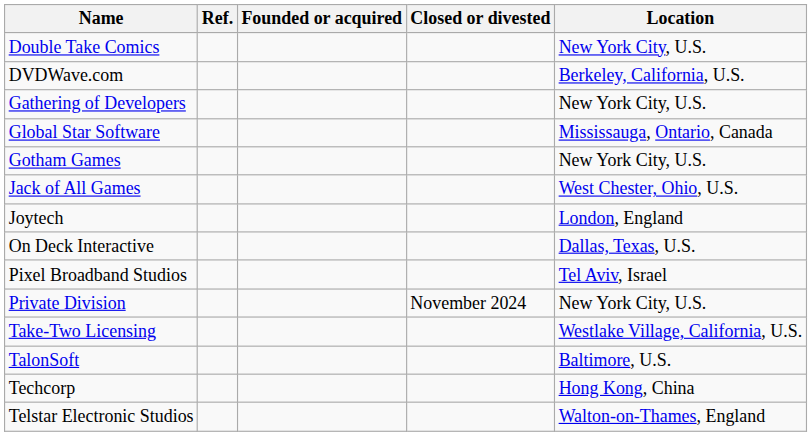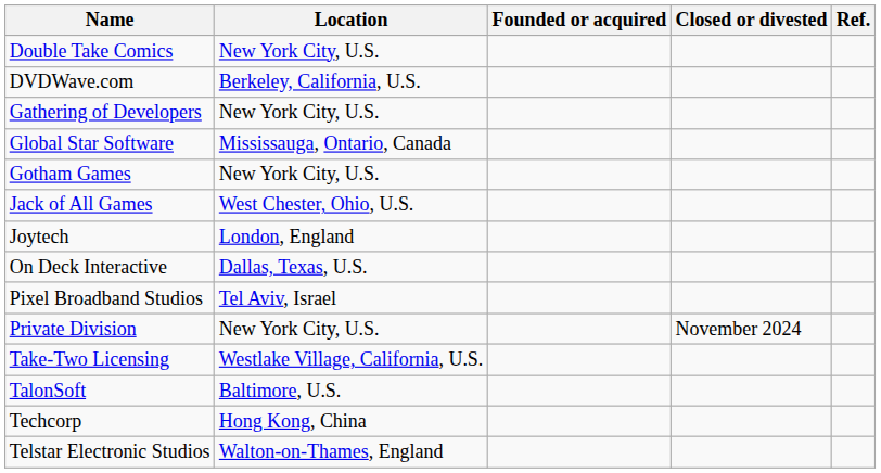columns swapped: Location <-> Ref.
